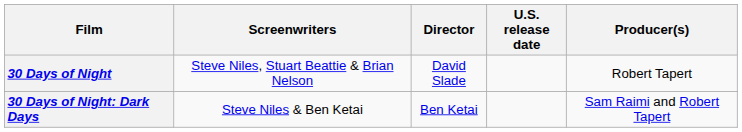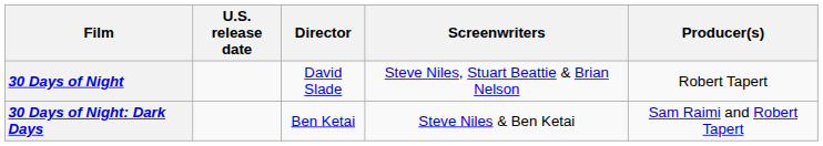columns swapped: U.S. release date <-> Screenwriters
